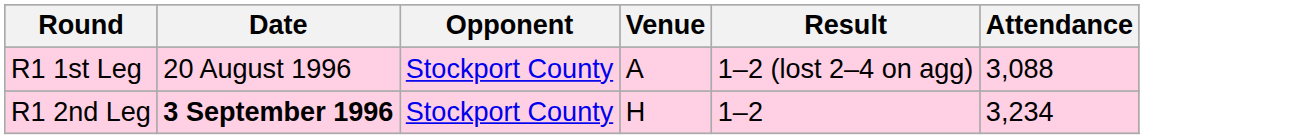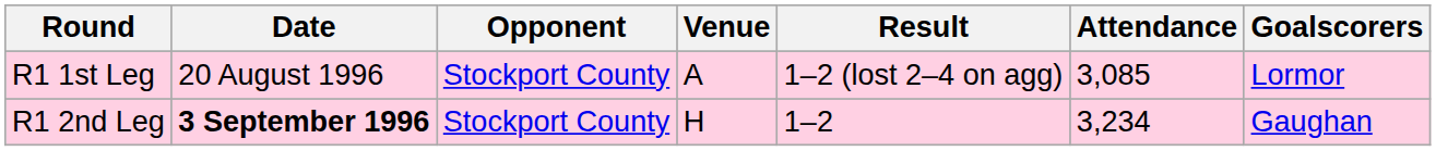+ column: Goalscorers | Lormor | Gaughan
R1 1st Leg | Attendance: 3,088 -> 3,085
